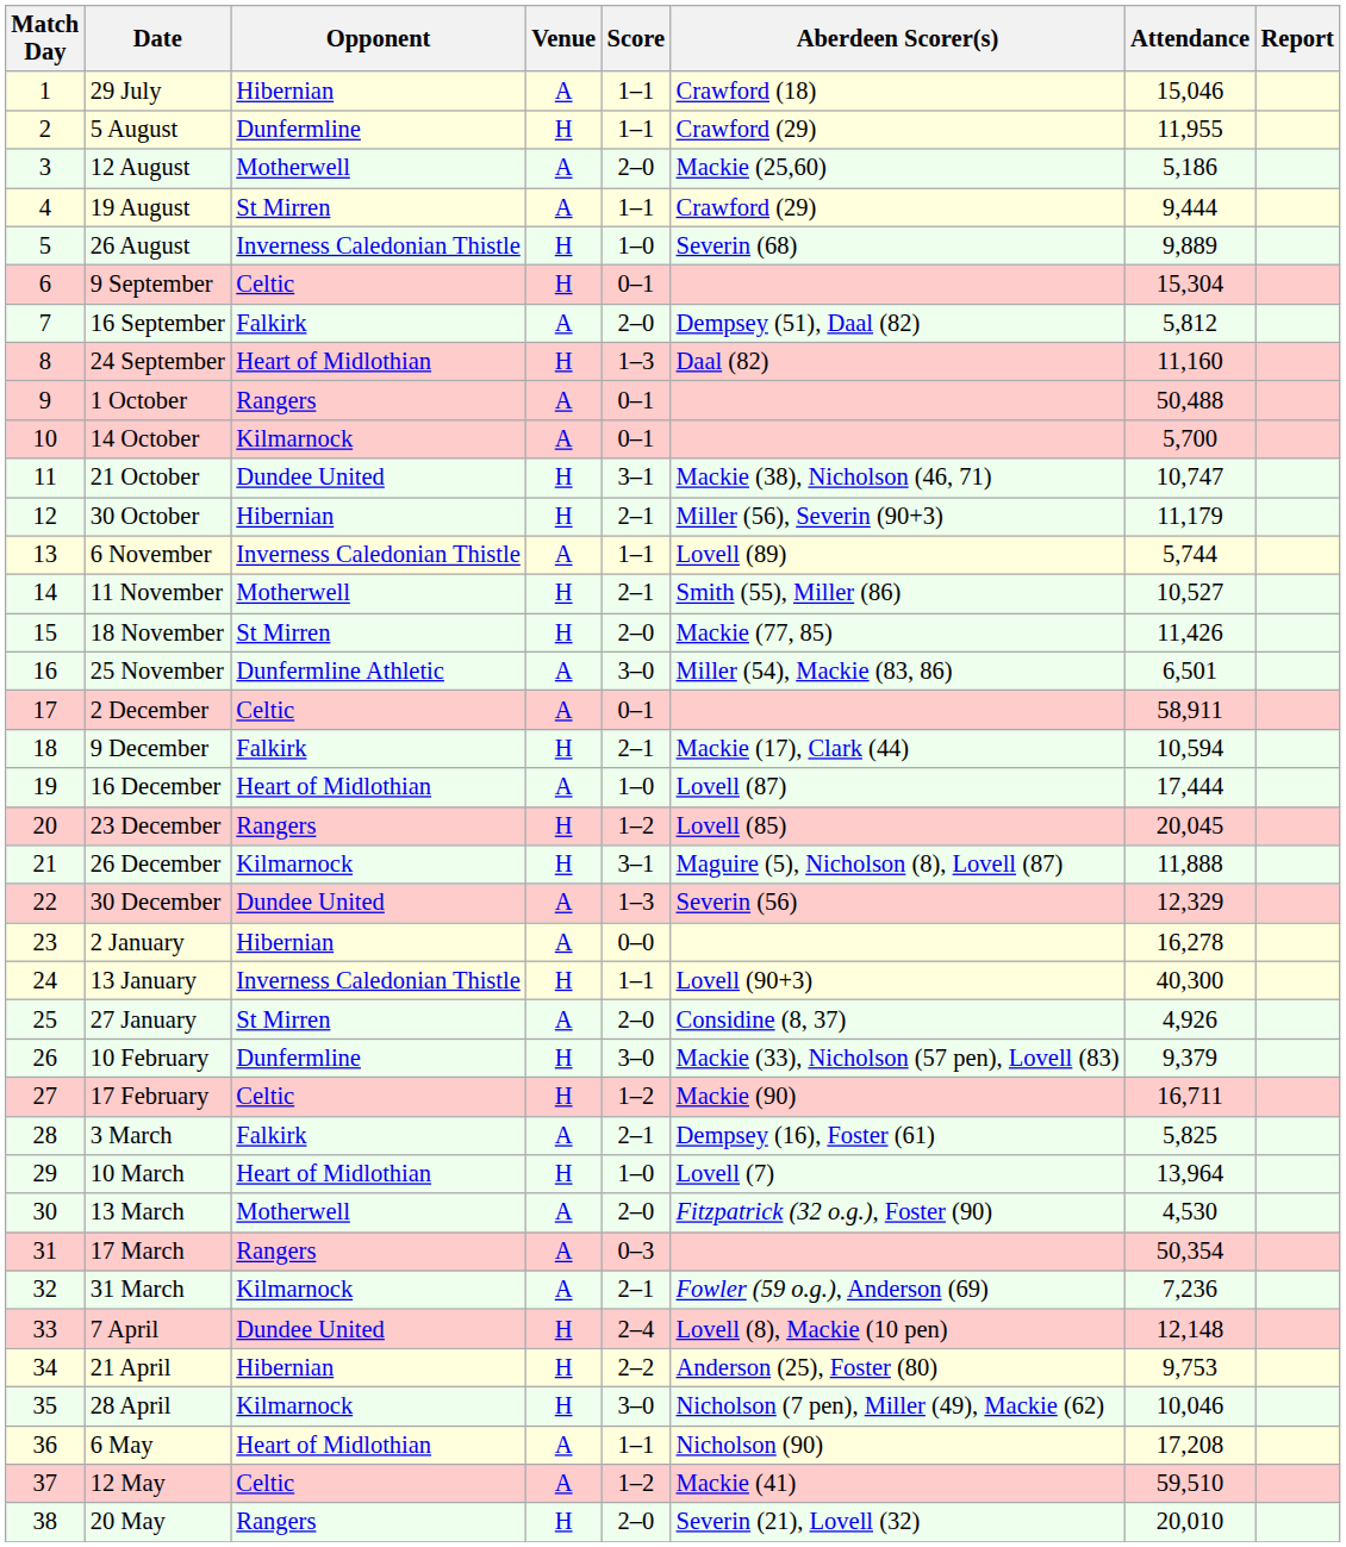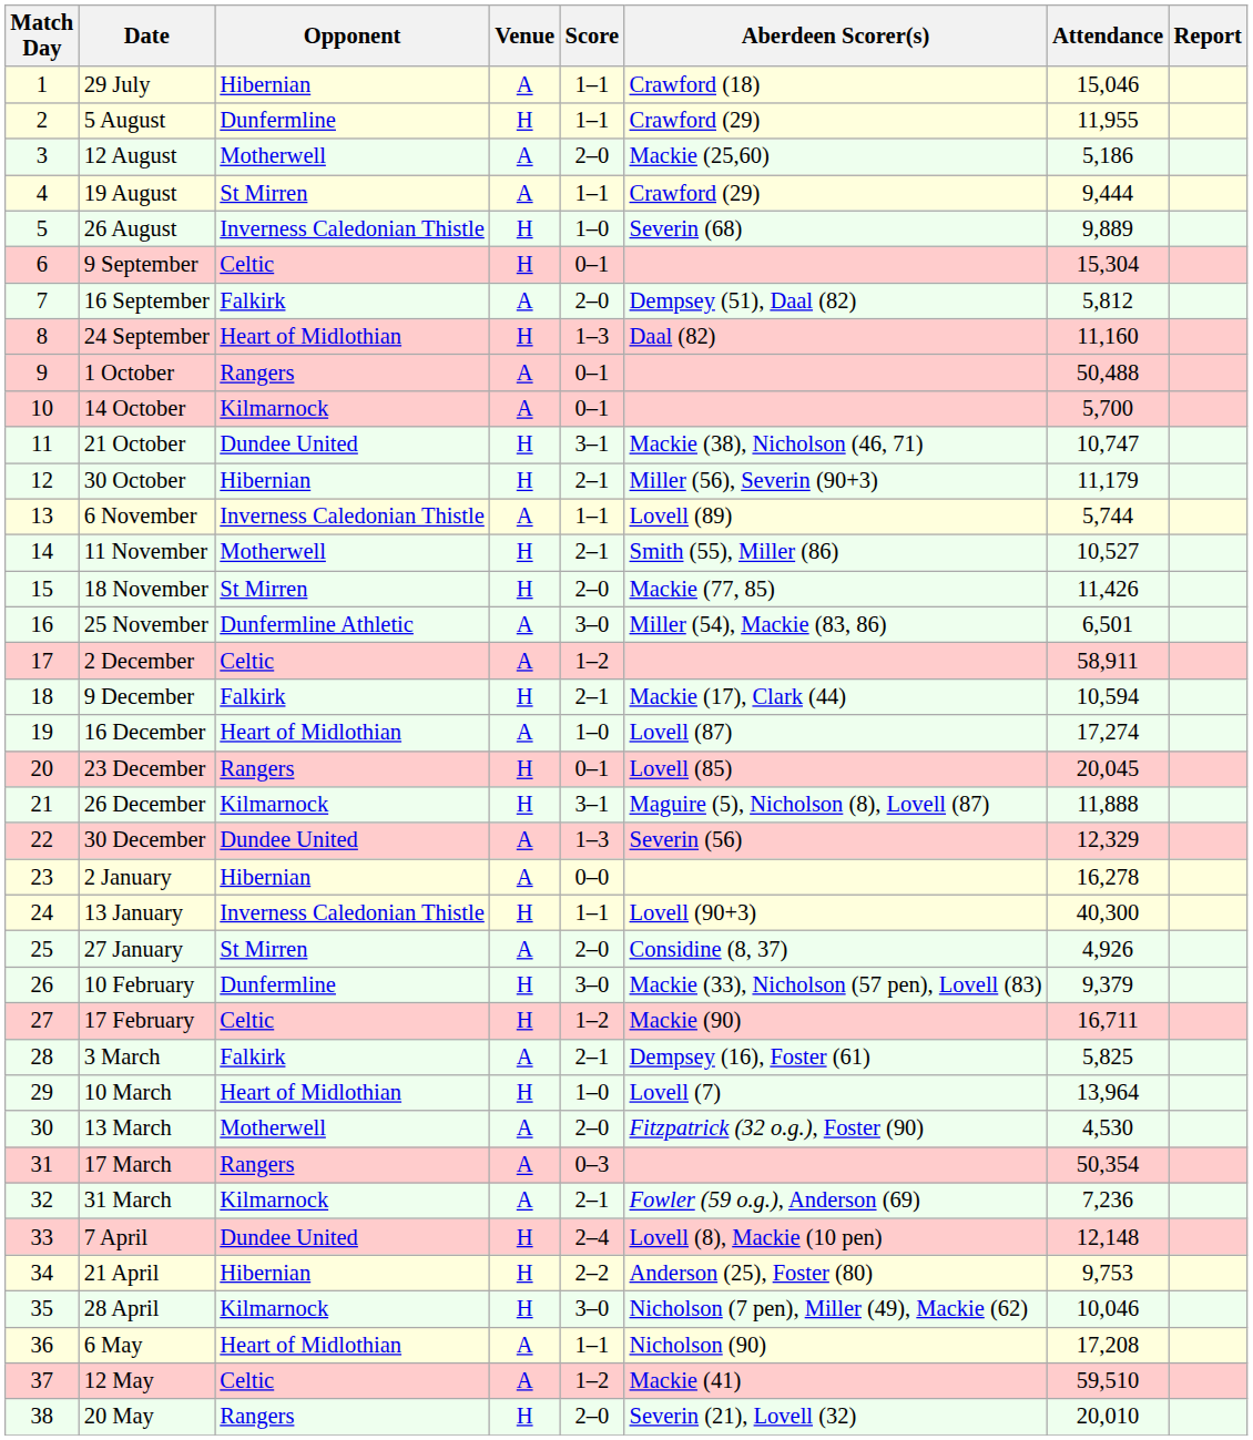2 December | Score: 0–1 -> 1–2
16 December | Attendance: 17,444 -> 17,274
23 December | Score: 1–2 -> 0–1
